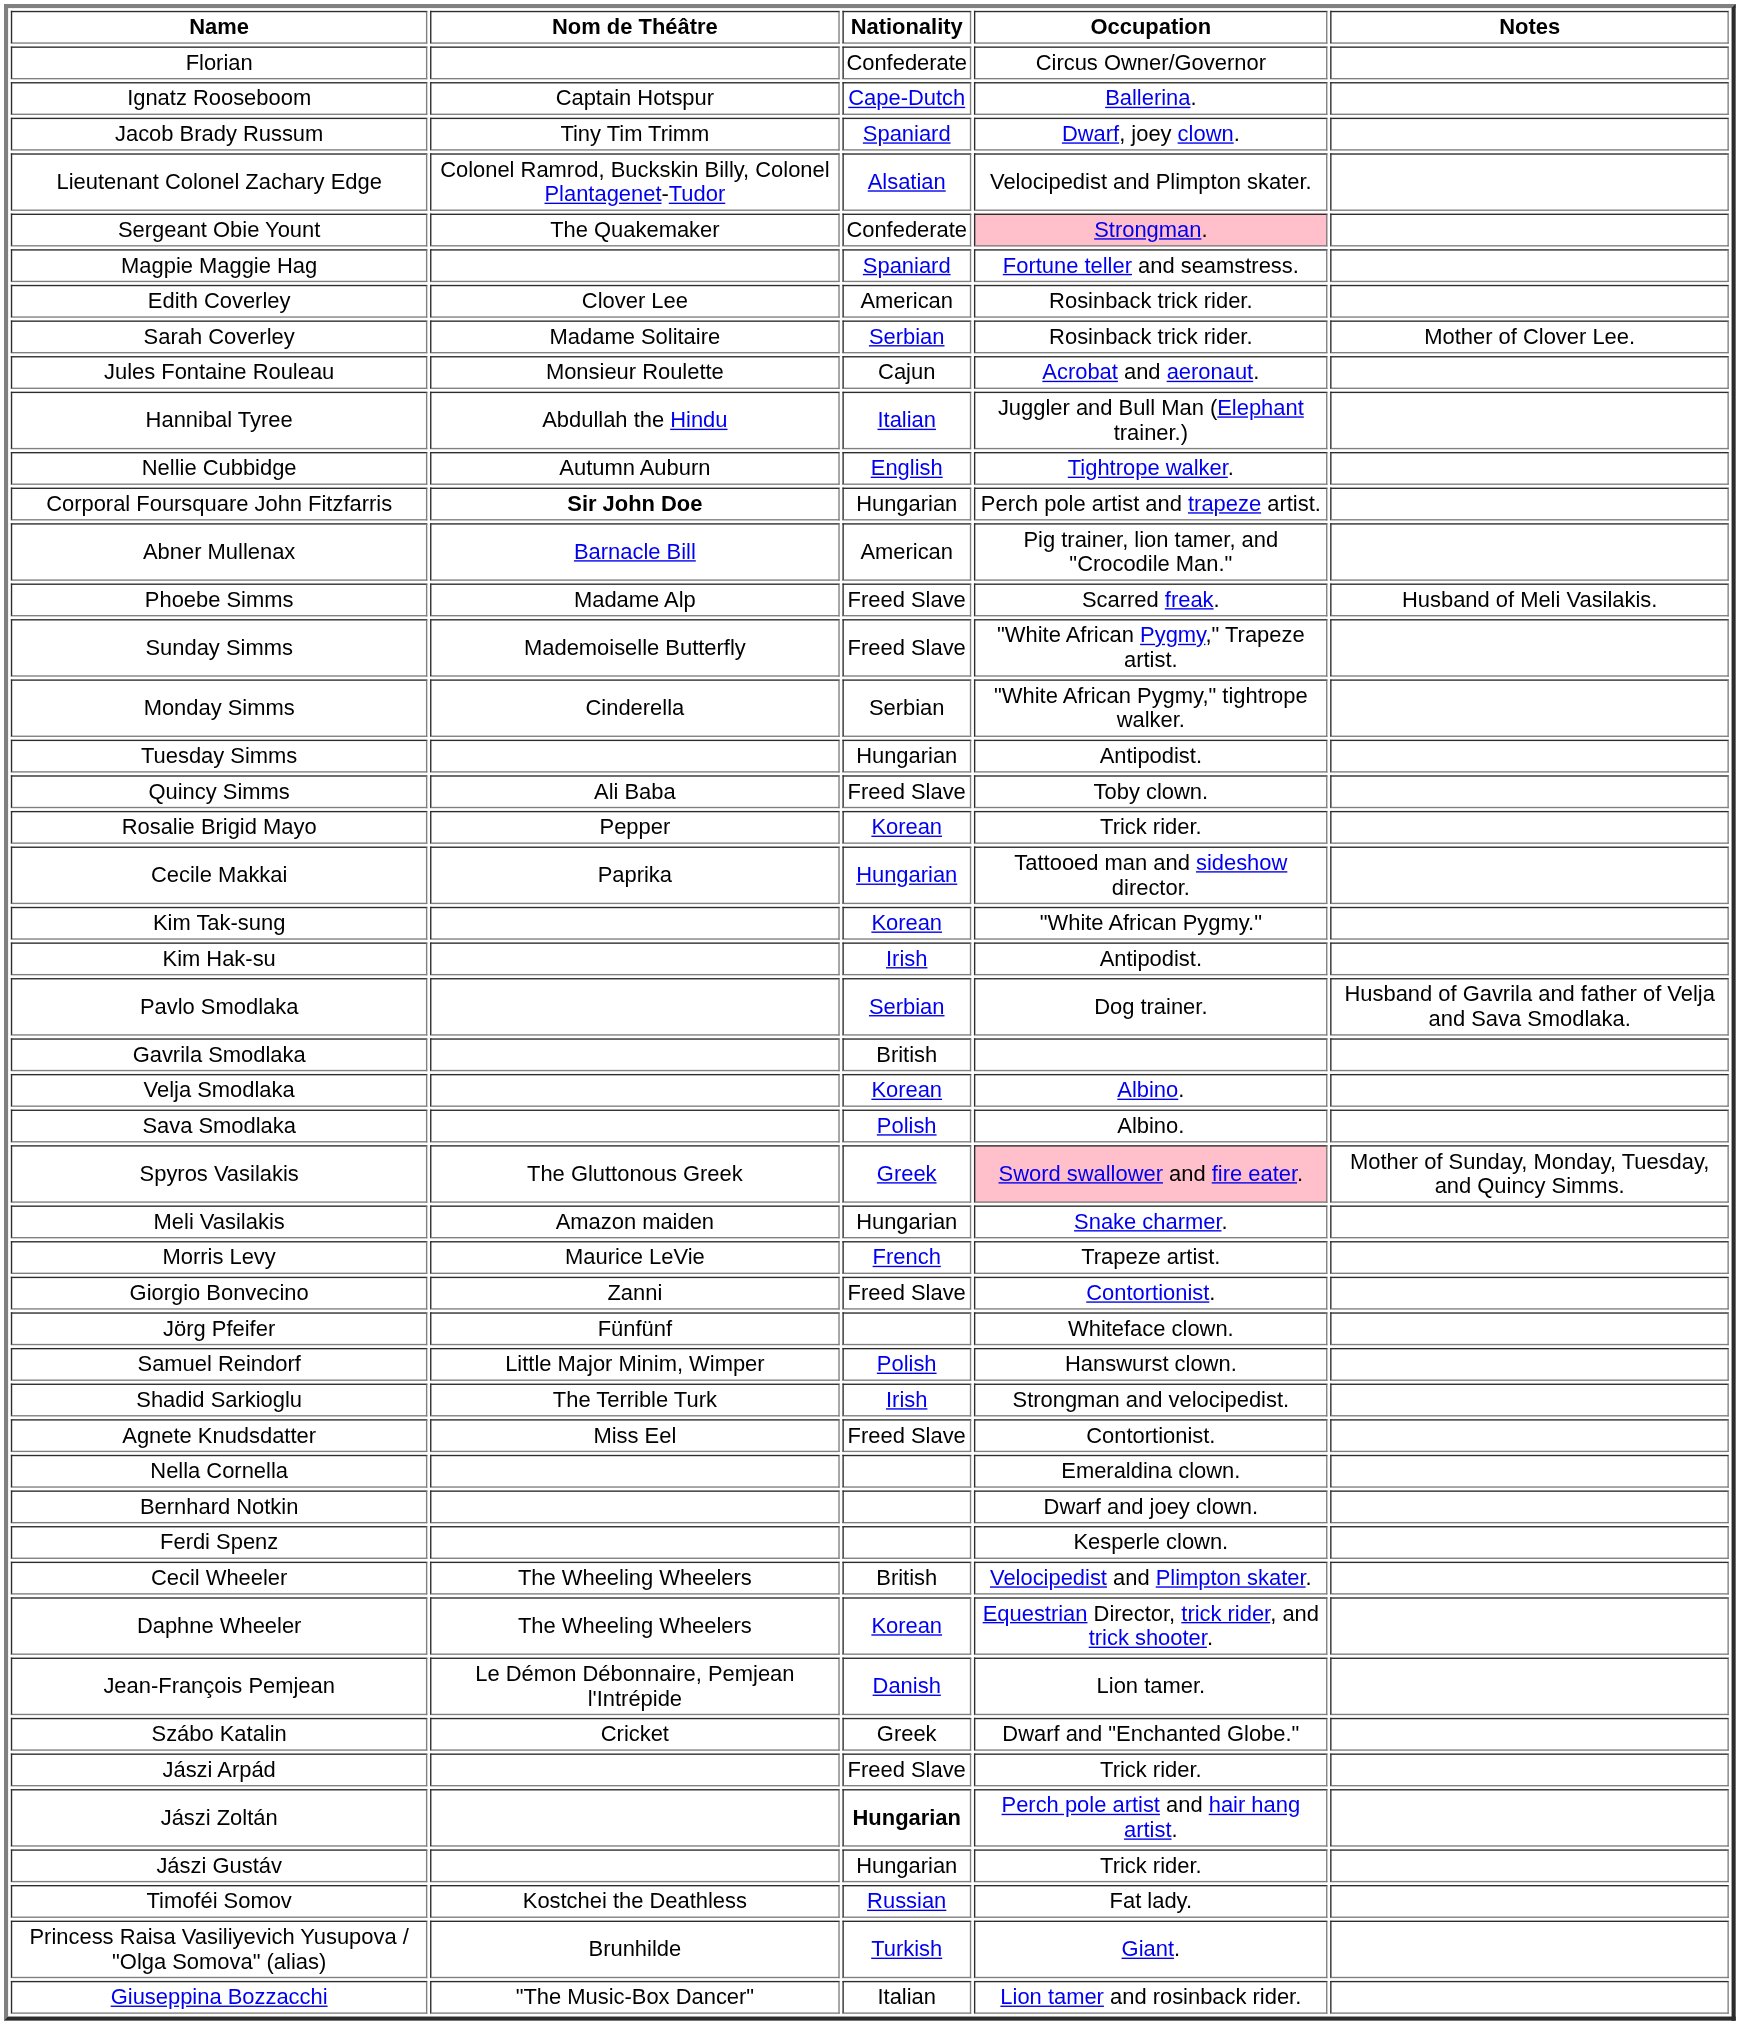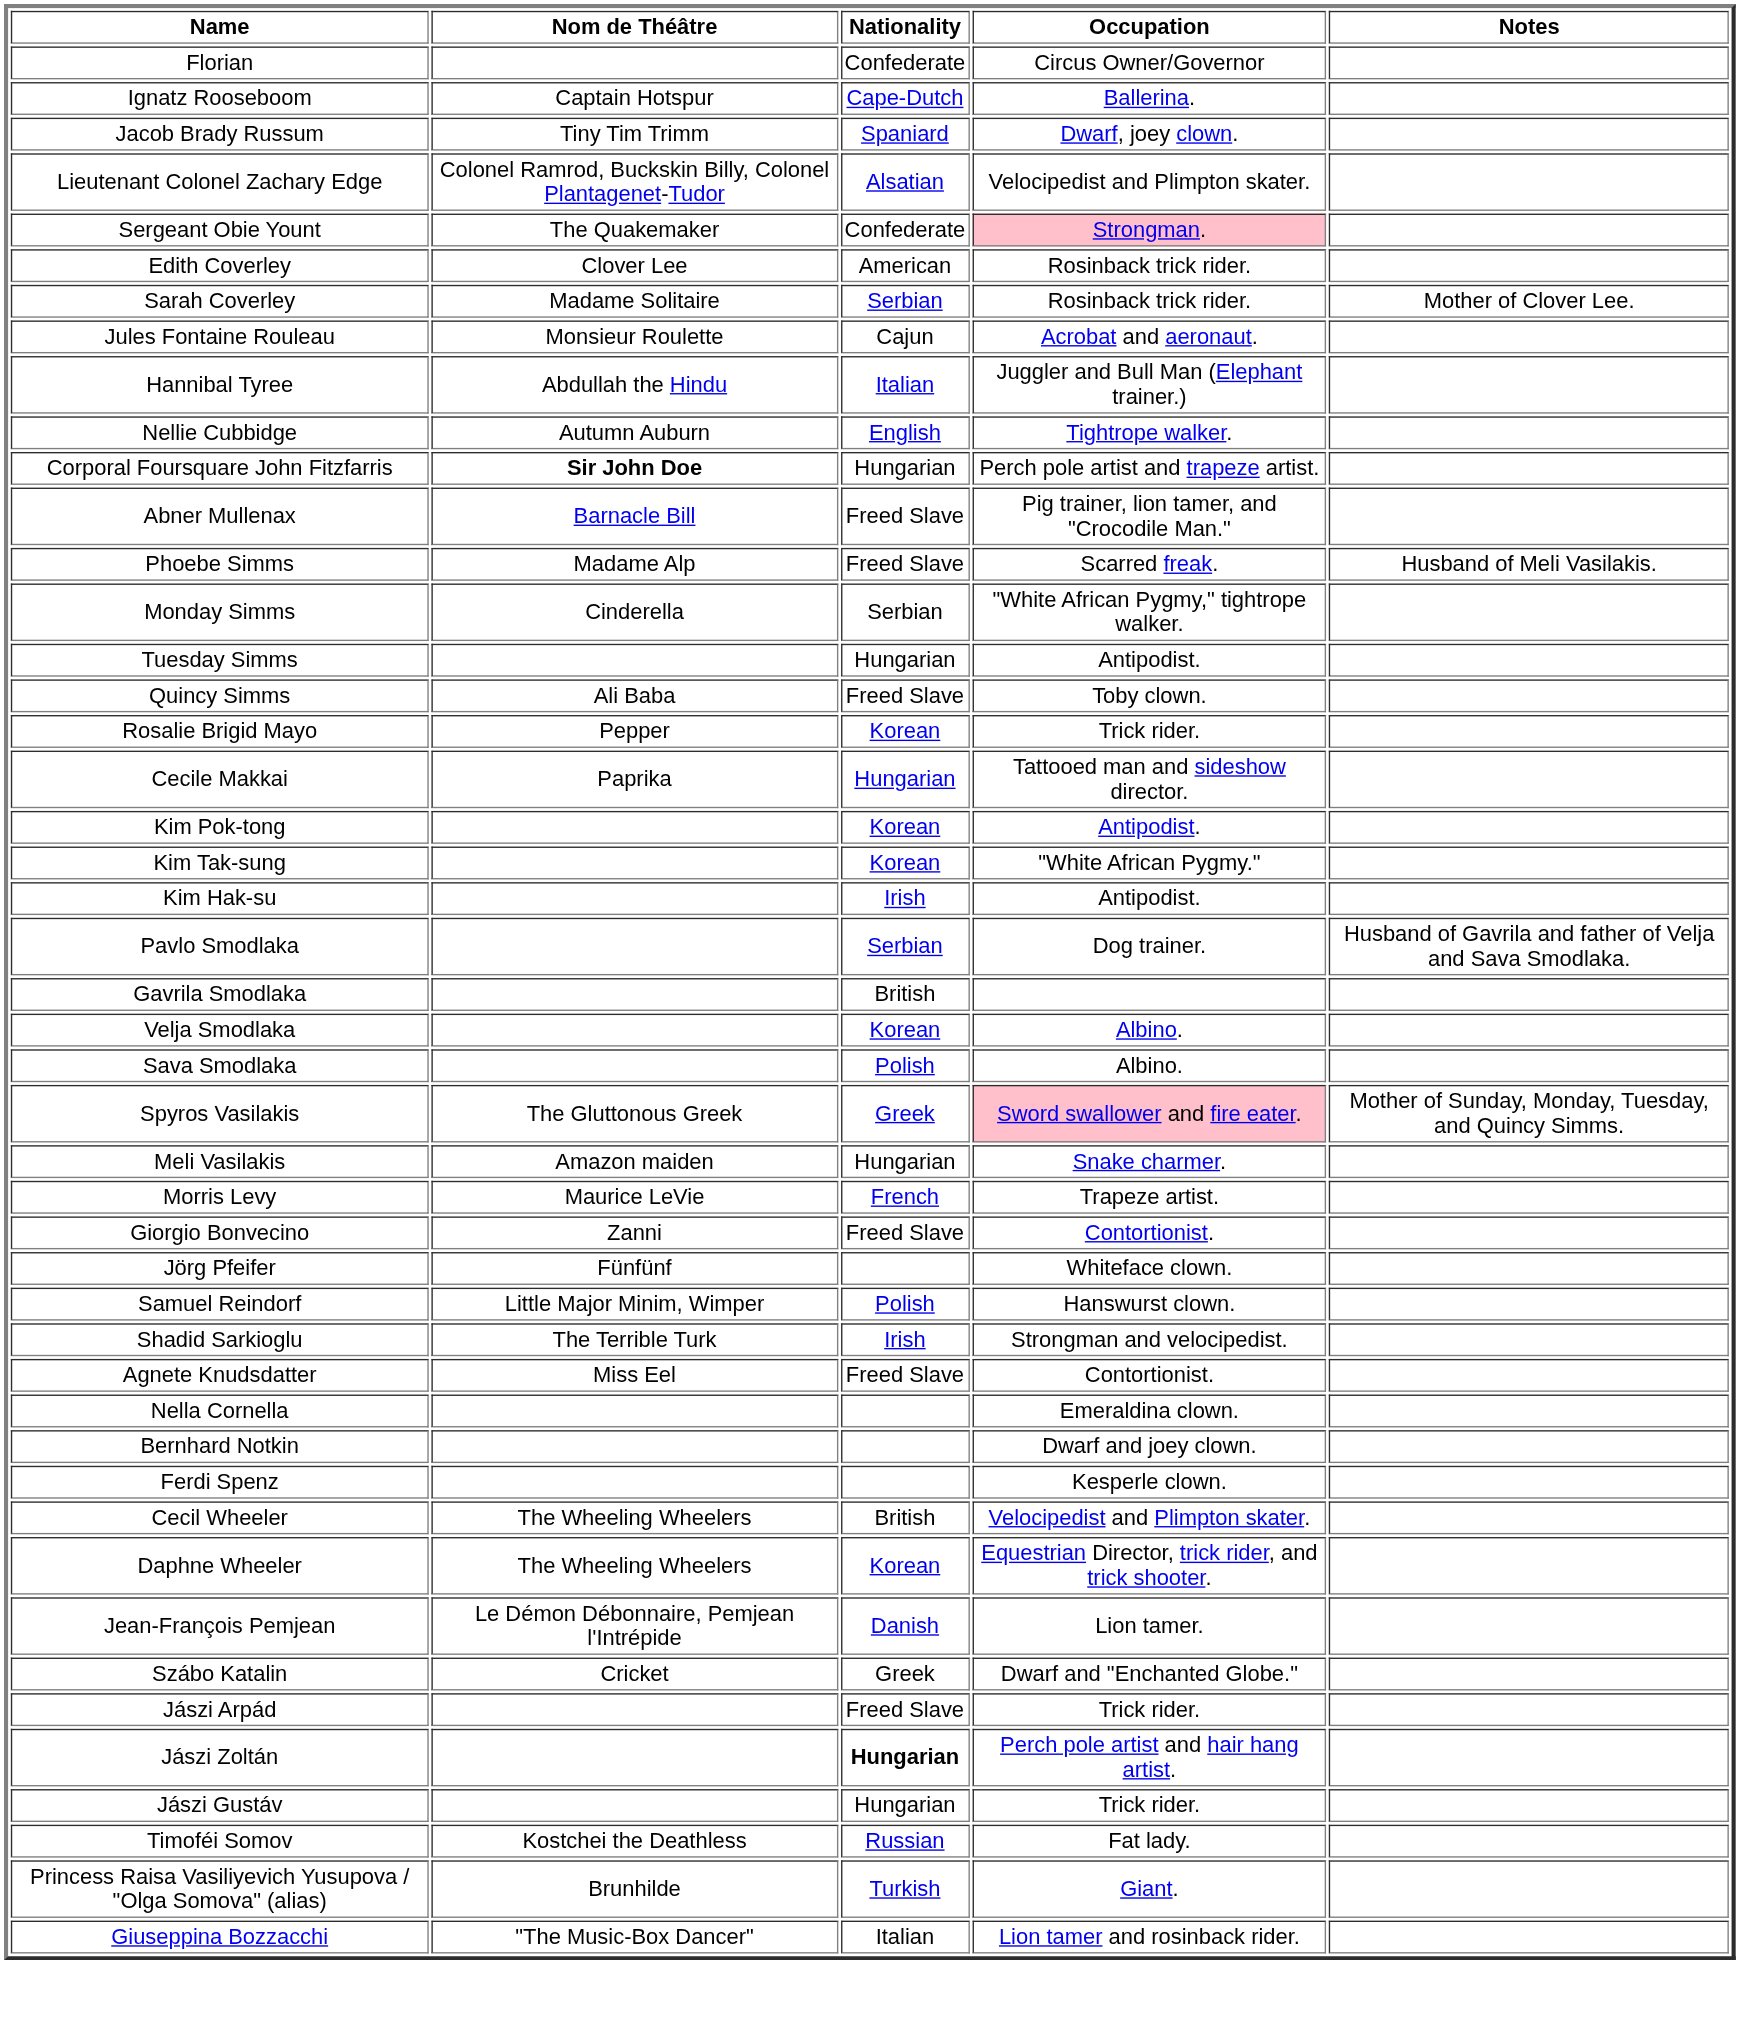- row: Magpie Maggie Hag | Spaniard | Fortune teller and seamstress.
Abner Mullenax | Nationality: American -> Freed Slave
- row: Sunday Simms | Mademoiselle Butterfly | Freed Slave | "White African Pygmy," Trapeze artist.
+ row: Kim Pok-tong | Korean | Antipodist.
